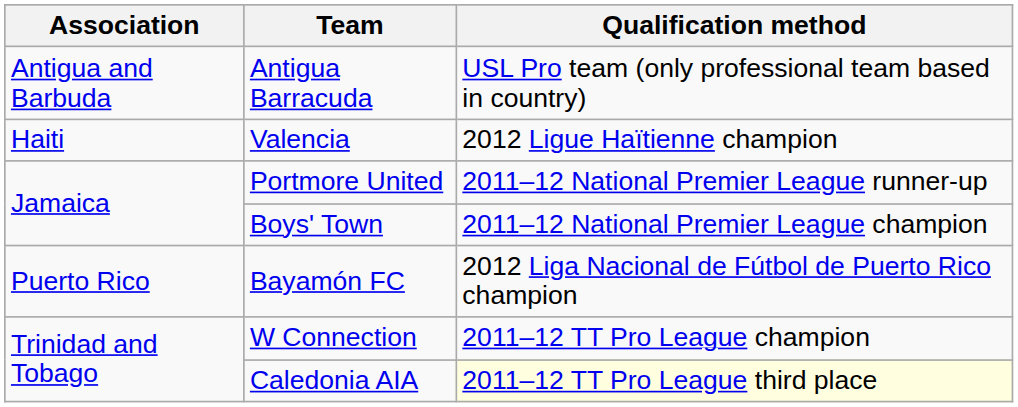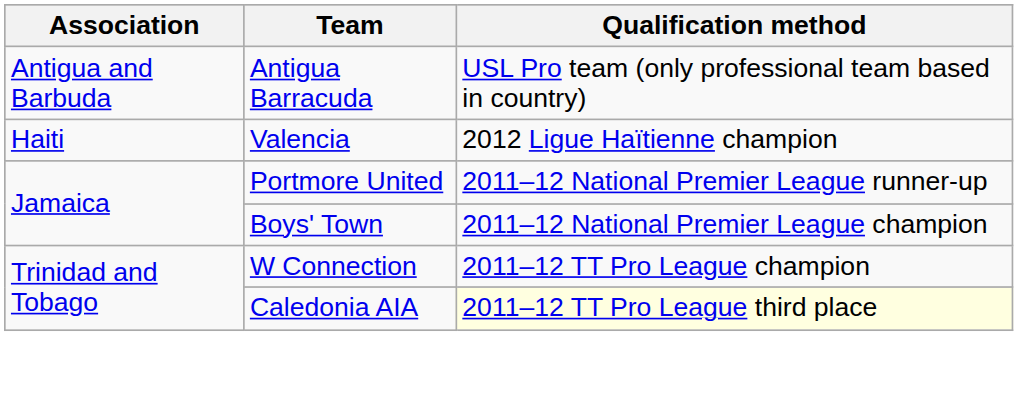- row: Puerto Rico | Bayamón FC | 2012 Liga Nacional de Fútbol de Puerto Rico champion
